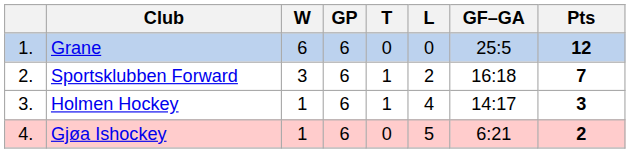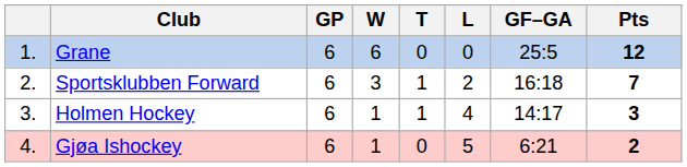columns swapped: GP <-> W
